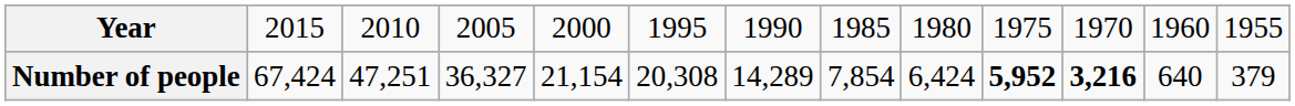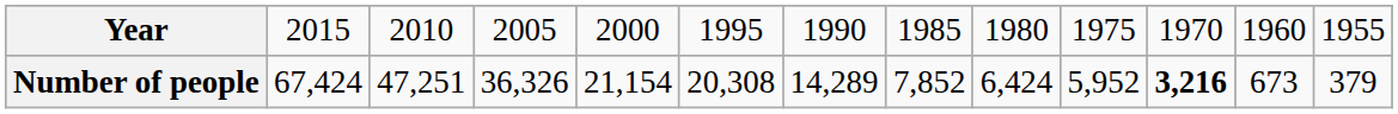Number of people | column 4: 36,327 -> 36,326
Number of people | column 8: 7,854 -> 7,852
Number of people | column 10: bold -> normal
Number of people | column 12: 640 -> 673
